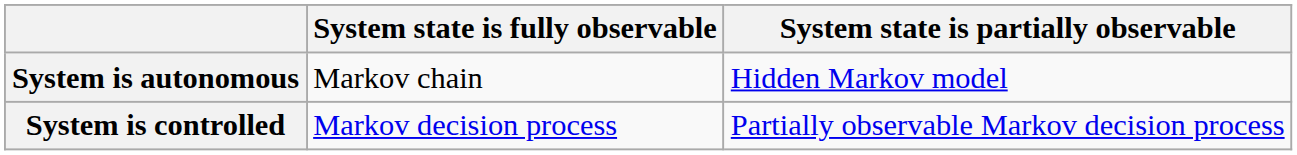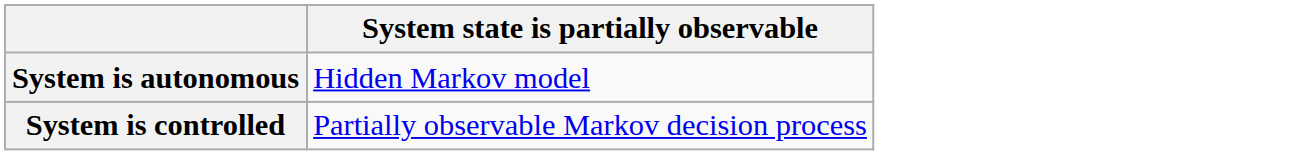- column: System state is fully observable | Markov chain | Markov decision process
